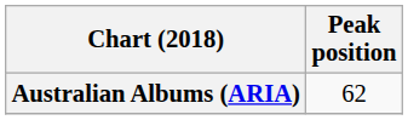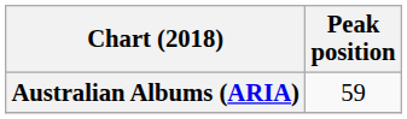Australian Albums (ARIA) | Peak position: 62 -> 59
